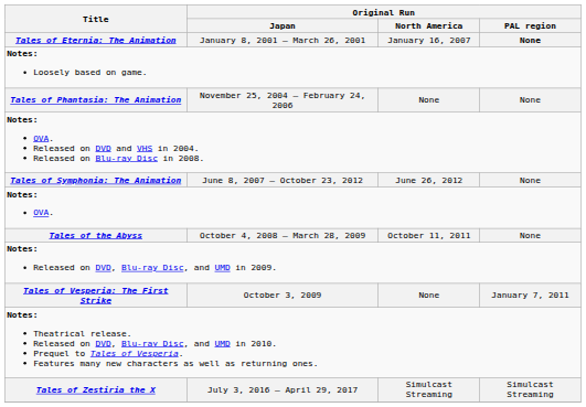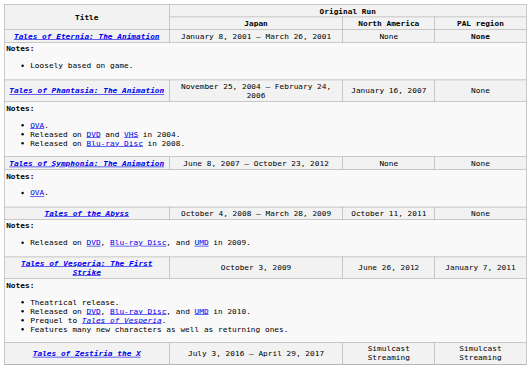Tales of Eternia: The Animation | Original Run / North America: January 16, 2007 -> None
Tales of Phantasia: The Animation | Original Run / North America: None -> January 16, 2007
Tales of Symphonia: The Animation | Original Run / North America: June 26, 2012 -> None
Tales of Vesperia: The First Strike | Original Run / North America: None -> June 26, 2012
